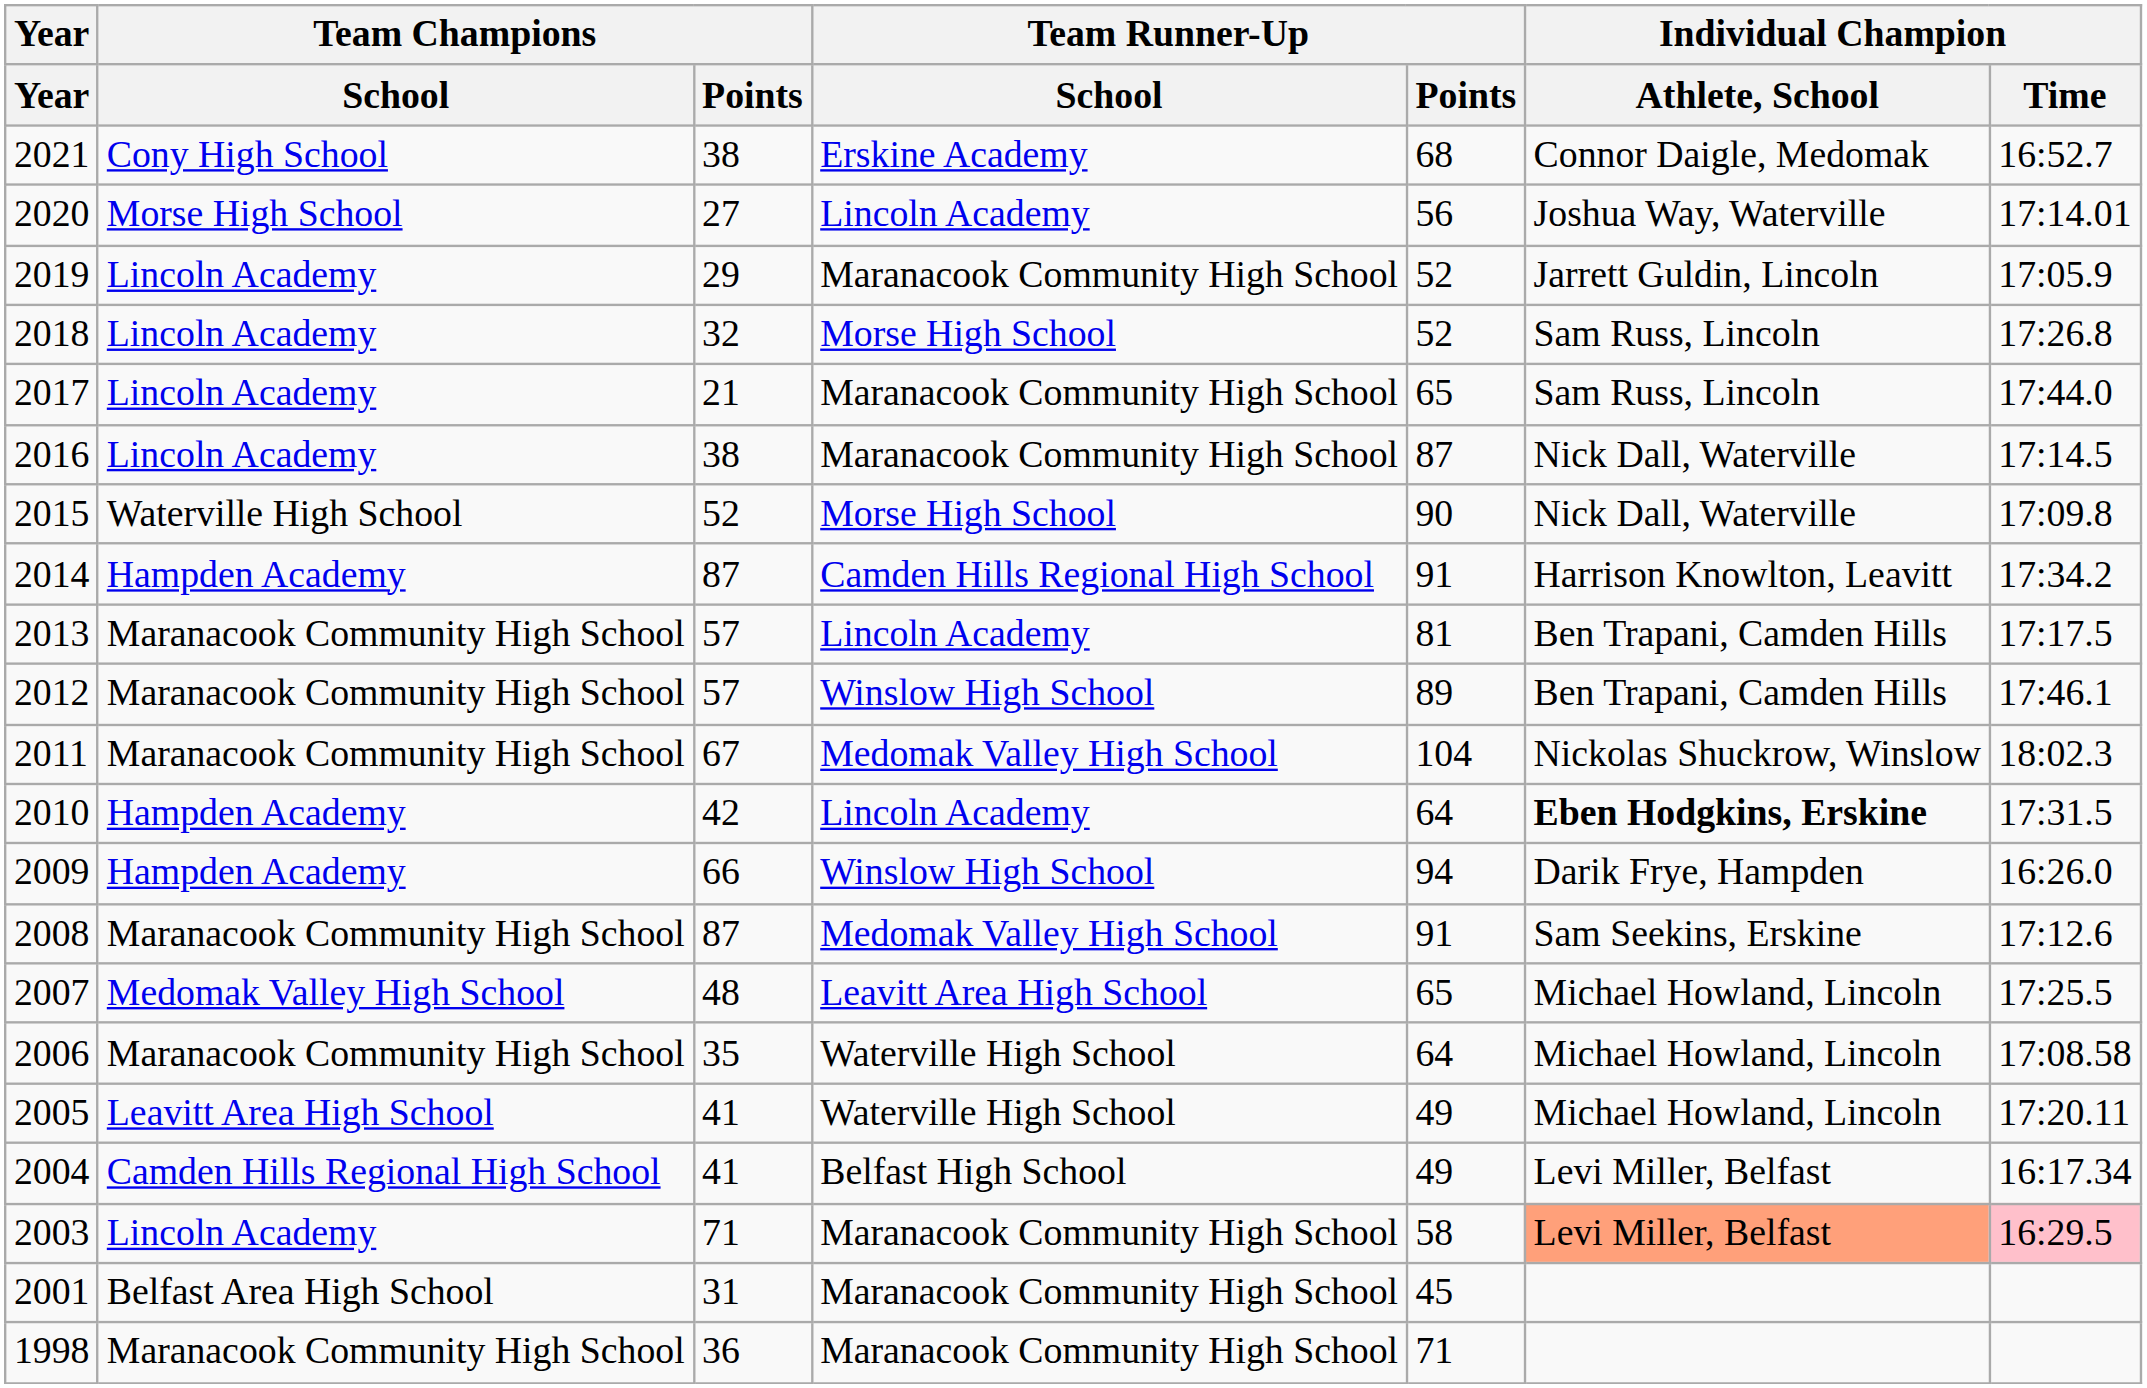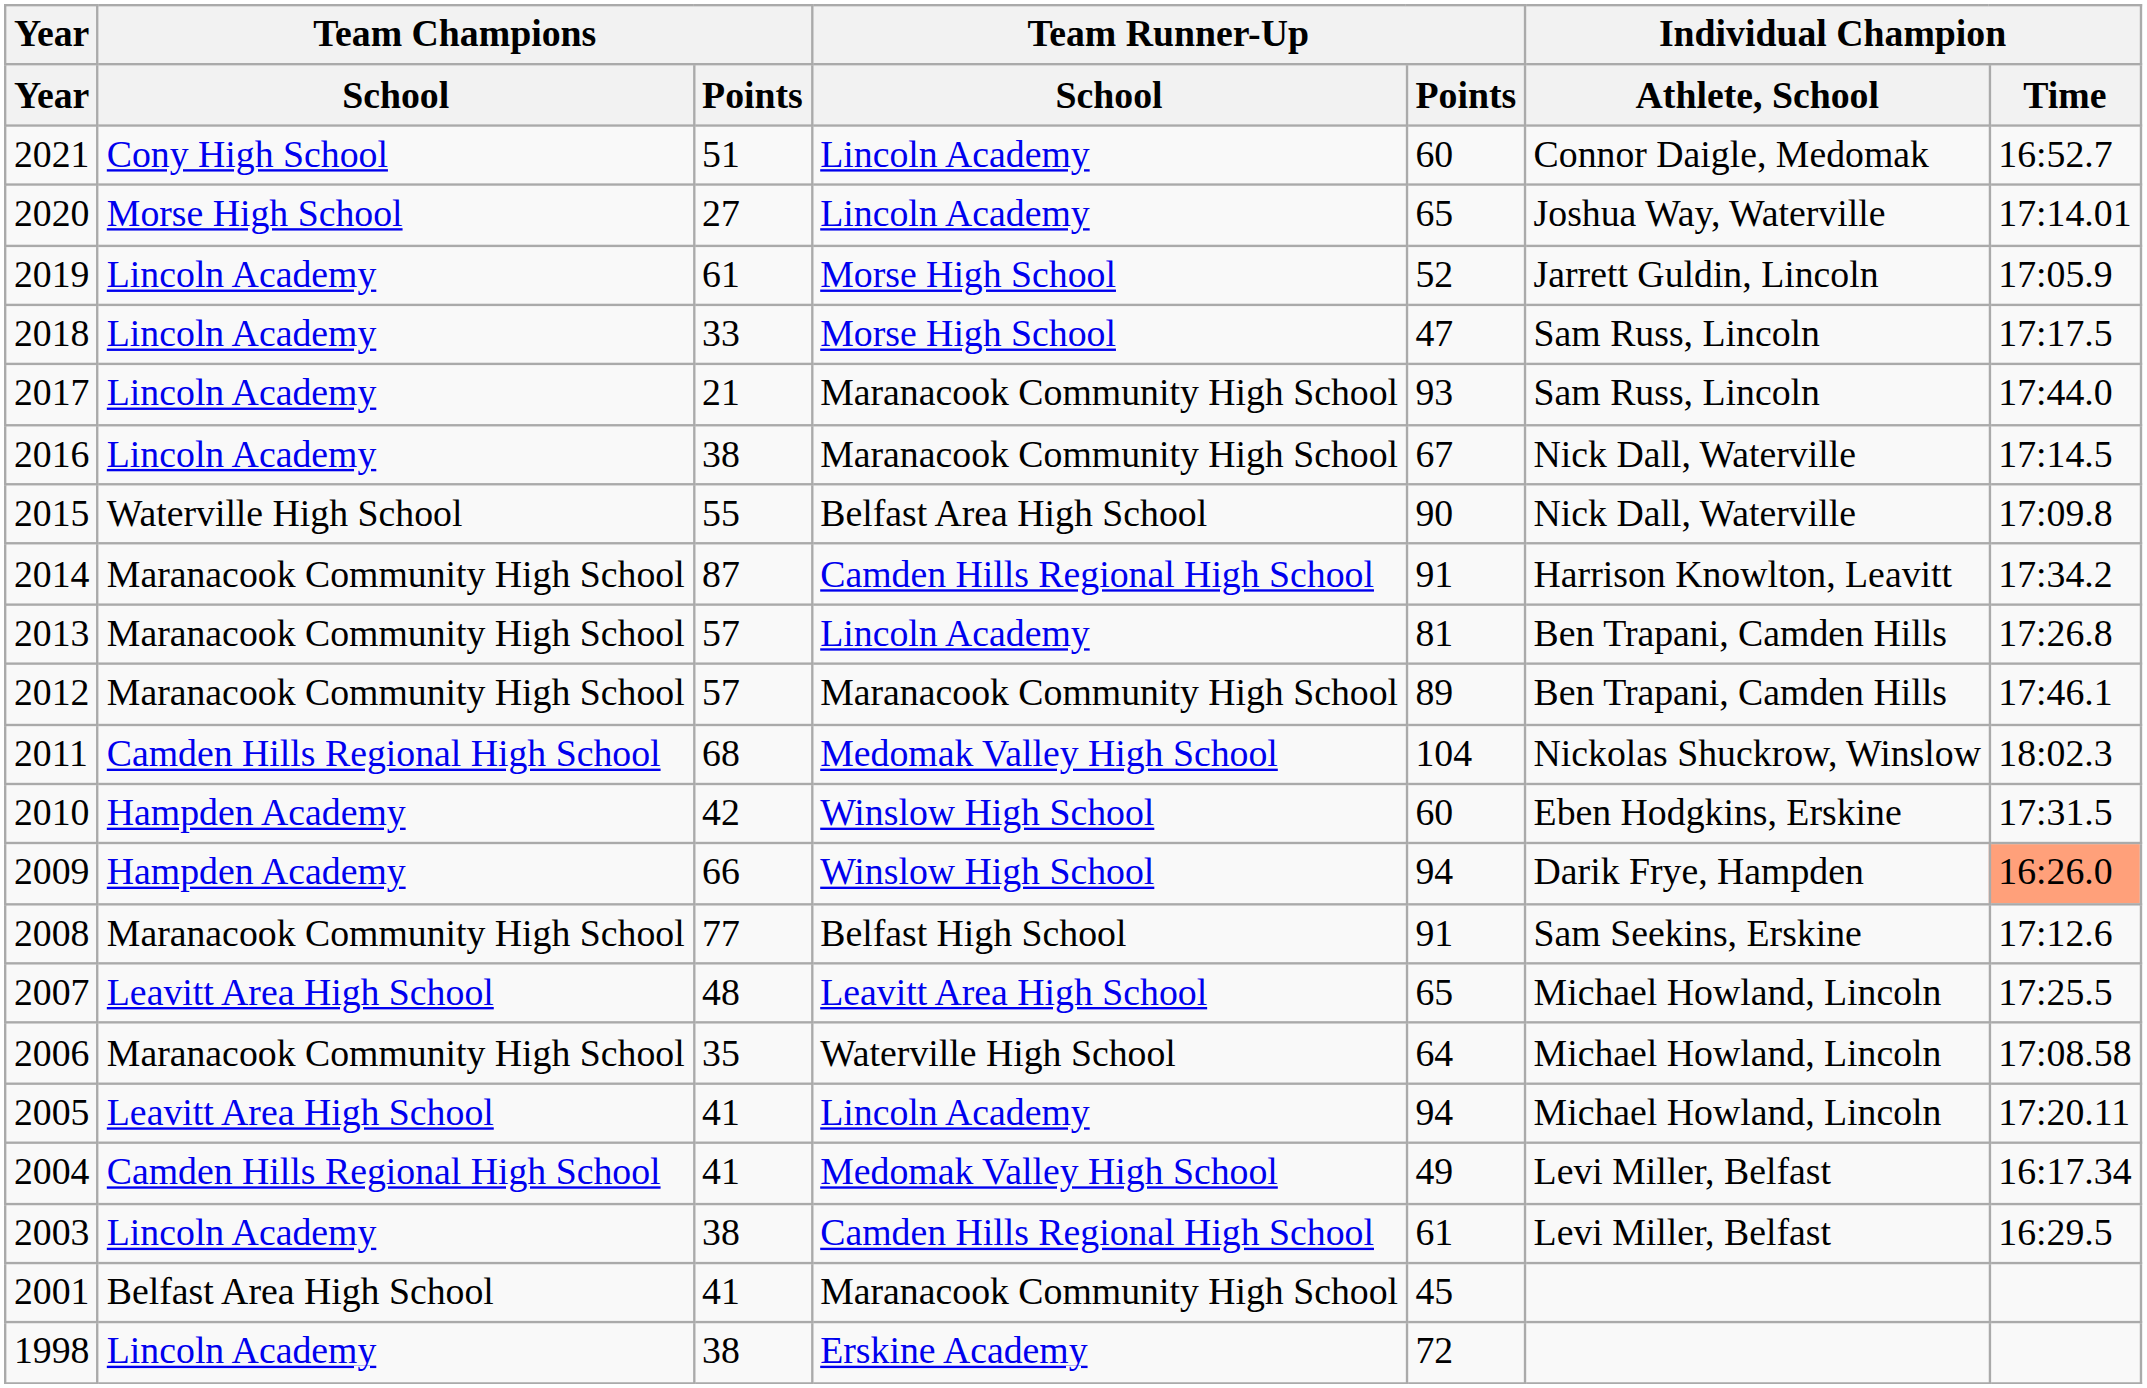2021 | Team Champions / Points: 38 -> 51
2021 | Team Runner-Up / School: Erskine Academy -> Lincoln Academy
2021 | Team Runner-Up / Points: 68 -> 60
2020 | Team Runner-Up / Points: 56 -> 65
2019 | Team Champions / Points: 29 -> 61
2019 | Team Runner-Up / School: Maranacook Community High School -> Morse High School
2018 | Team Champions / Points: 32 -> 33
2018 | Team Runner-Up / Points: 52 -> 47
2018 | Individual Champion / Time: 17:26.8 -> 17:17.5
2017 | Team Runner-Up / Points: 65 -> 93
2016 | Team Runner-Up / Points: 87 -> 67
2015 | Team Champions / Points: 52 -> 55
2015 | Team Runner-Up / School: Morse High School -> Belfast Area High School
2014 | Team Champions / School: Hampden Academy -> Maranacook Community High School
2013 | Individual Champion / Time: 17:17.5 -> 17:26.8
2012 | Team Runner-Up / School: Winslow High School -> Maranacook Community High School
2011 | Team Champions / School: Maranacook Community High School -> Camden Hills Regional High School
2011 | Team Champions / Points: 67 -> 68
2010 | Team Runner-Up / School: Lincoln Academy -> Winslow High School
2010 | Team Runner-Up / Points: 64 -> 60
2010 | Individual Champion / Athlete, School: bold -> normal
2009 | Individual Champion / Time: no background -> lightsalmon background
2008 | Team Champions / Points: 87 -> 77
2008 | Team Runner-Up / School: Medomak Valley High School -> Belfast High School
2007 | Team Champions / School: Medomak Valley High School -> Leavitt Area High School
2005 | Team Runner-Up / School: Waterville High School -> Lincoln Academy
2005 | Team Runner-Up / Points: 49 -> 94
2004 | Team Runner-Up / School: Belfast High School -> Medomak Valley High School
2003 | Team Champions / Points: 71 -> 38
2003 | Team Runner-Up / School: Maranacook Community High School -> Camden Hills Regional High School
2003 | Team Runner-Up / Points: 58 -> 61
2003 | Individual Champion / Athlete, School: lightsalmon background -> no background
2003 | Individual Champion / Time: pink background -> no background
2001 | Team Champions / Points: 31 -> 41
1998 | Team Champions / School: Maranacook Community High School -> Lincoln Academy
1998 | Team Champions / Points: 36 -> 38
1998 | Team Runner-Up / School: Maranacook Community High School -> Erskine Academy
1998 | Team Runner-Up / Points: 71 -> 72
